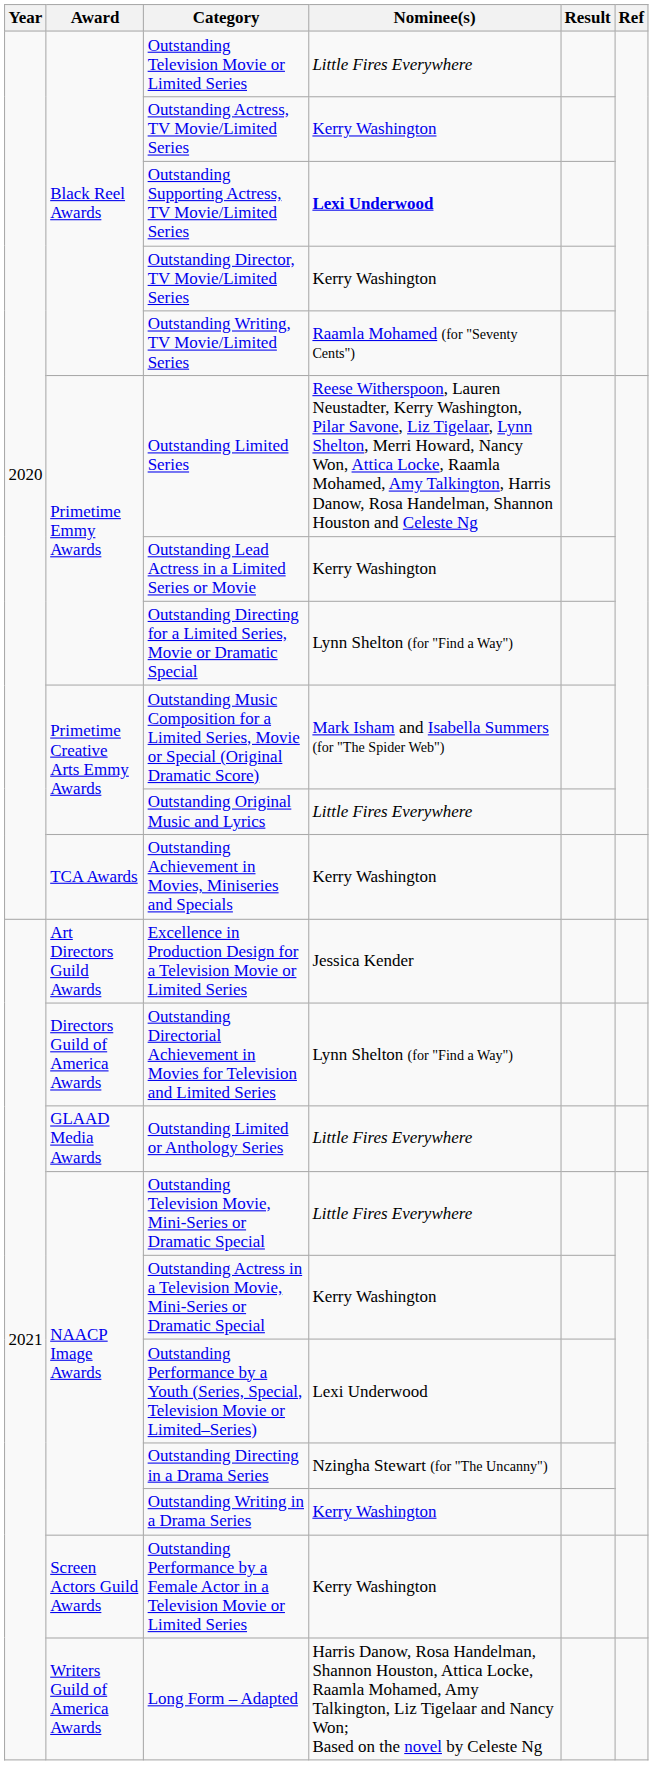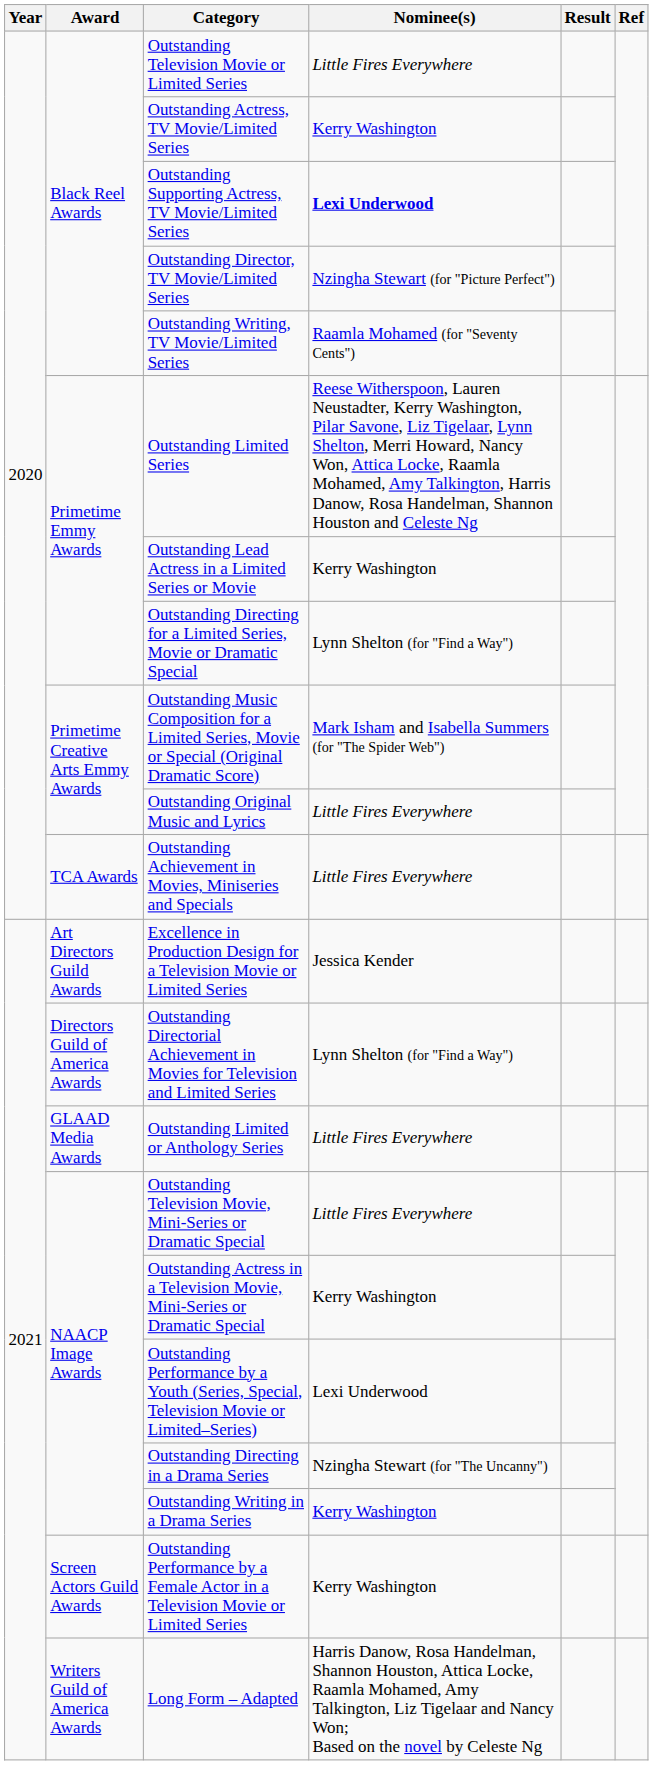Outstanding Director, TV Movie/Limited Series | Nominee(s): Kerry Washington -> Nzingha Stewart (for "Picture Perfect")
Outstanding Achievement in Movies, Miniseries and Specials | Nominee(s): Kerry Washington -> Little Fires Everywhere
